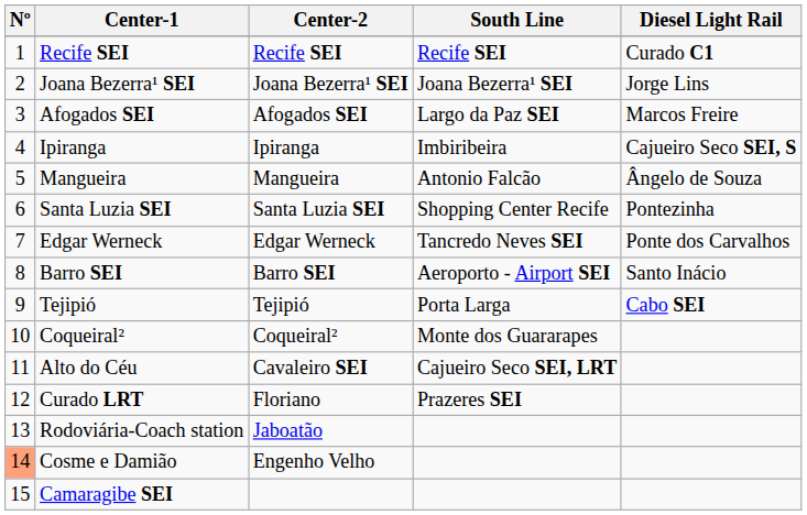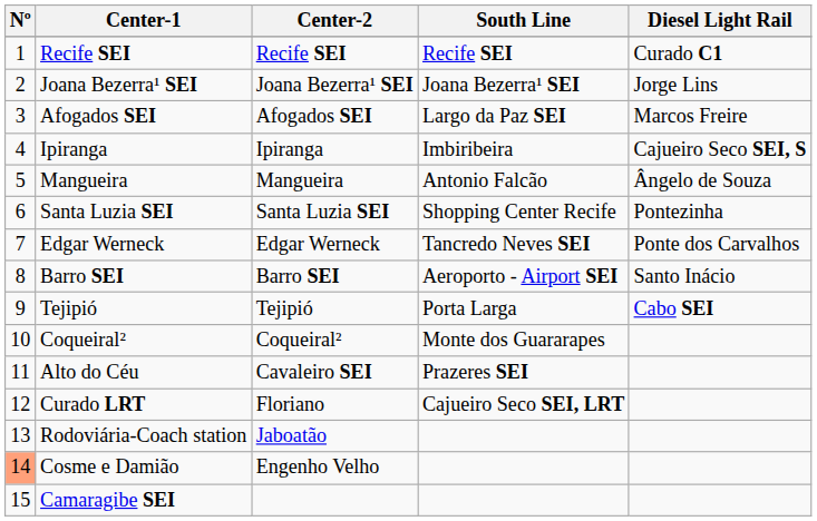Alto do Céu | South Line: Cajueiro Seco SEI, LRT -> Prazeres SEI
Curado LRT | South Line: Prazeres SEI -> Cajueiro Seco SEI, LRT
